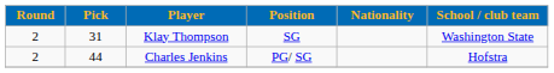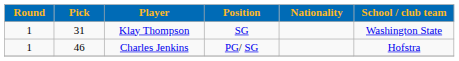Klay Thompson | Round: 2 -> 1
Charles Jenkins | Round: 2 -> 1
Charles Jenkins | Pick: 44 -> 46
